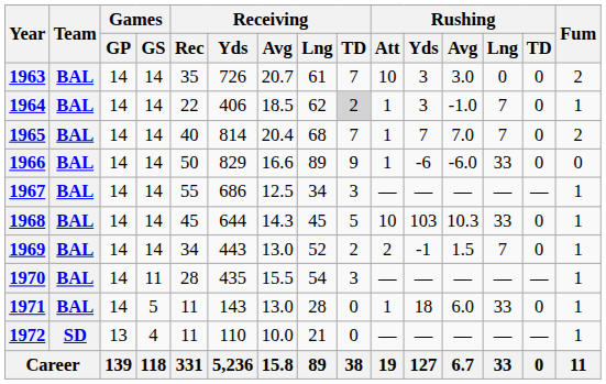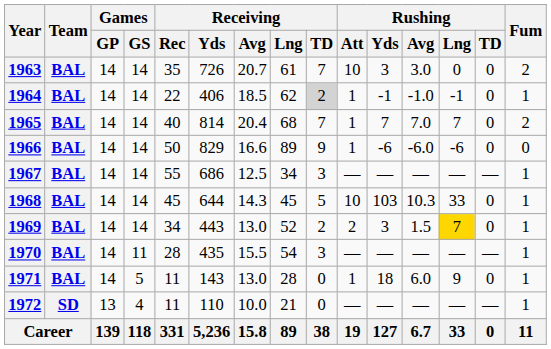1964 | Rushing / Yds: 3 -> -1
1964 | Rushing / Lng: 7 -> -1
1966 | Rushing / Lng: 33 -> -6
1969 | Rushing / Yds: -1 -> 3
1969 | Rushing / Lng: no background -> gold background
1971 | Rushing / Lng: 33 -> 9
